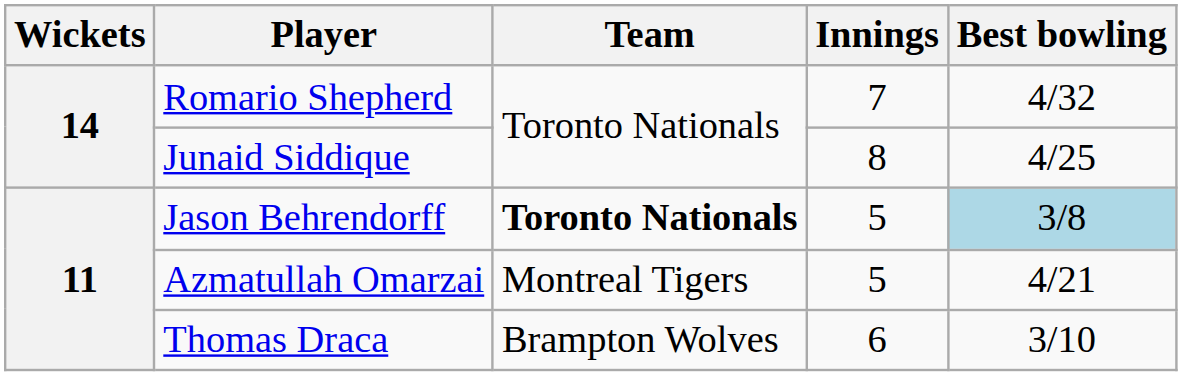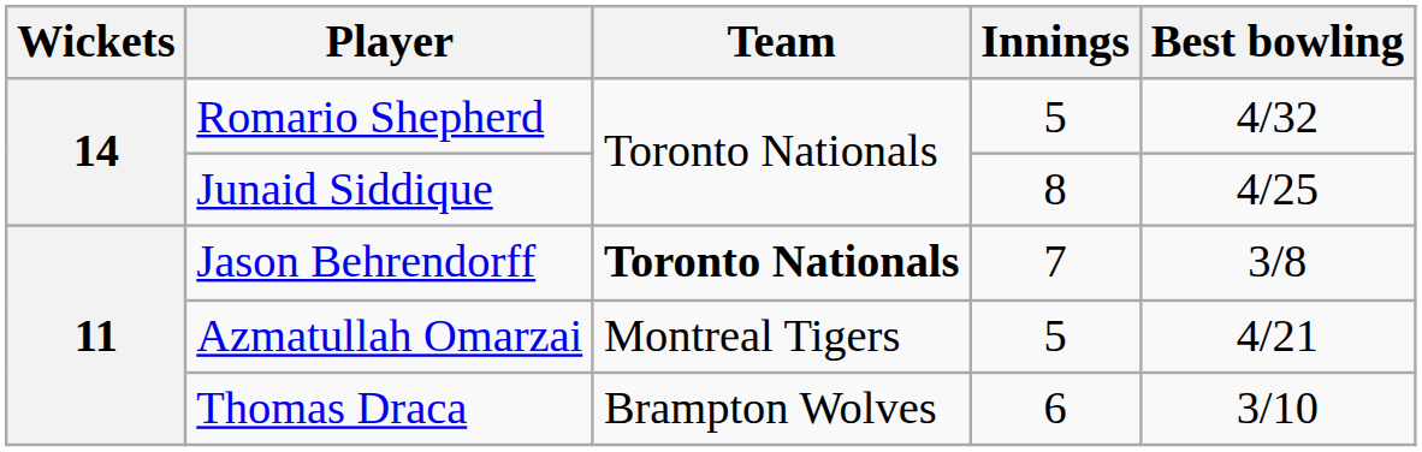Romario Shepherd | Innings: 7 -> 5
Jason Behrendorff | Innings: 5 -> 7
Jason Behrendorff | Best bowling: lightblue background -> no background
